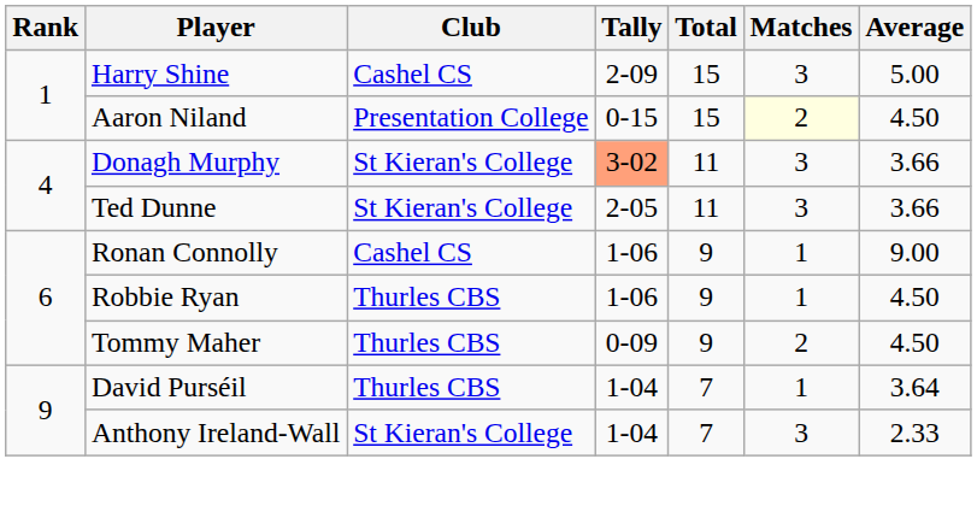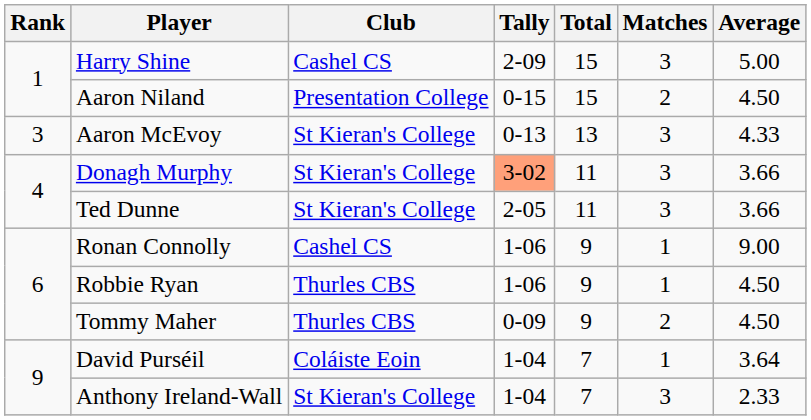Aaron Niland | Matches: lightyellow background -> no background
+ row: 3 | Aaron McEvoy | St Kieran's College | 0-13 | 13 | 3 | 4.33
David Purséil | Club: Thurles CBS -> Coláiste Eoin
